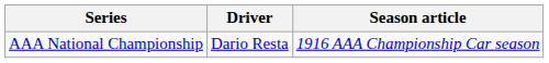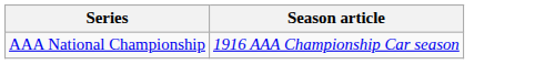- column: Driver | Dario Resta
